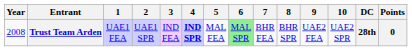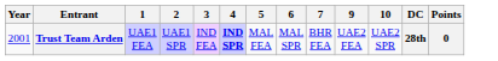- column: 8 | BHR SPR
Trust Team Arden | Year: 2008 -> 2001
Trust Team Arden | 6: lightgreen background -> no background
